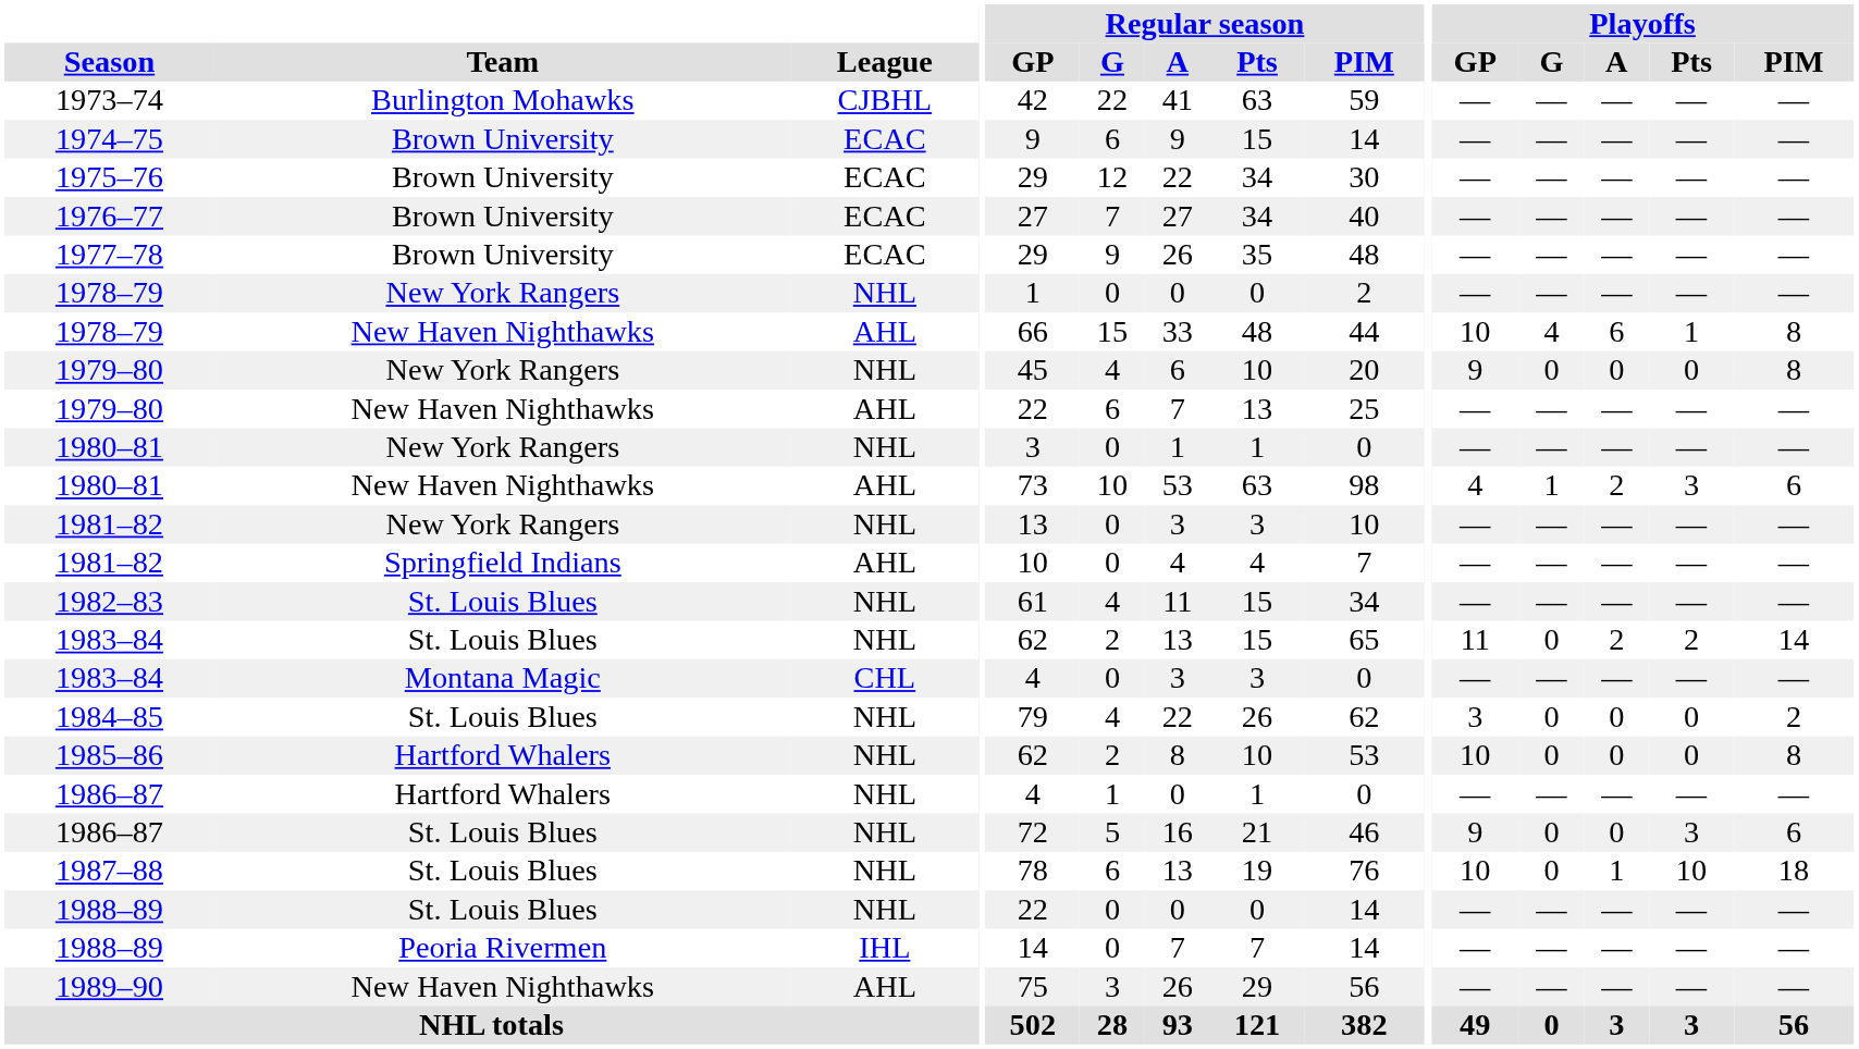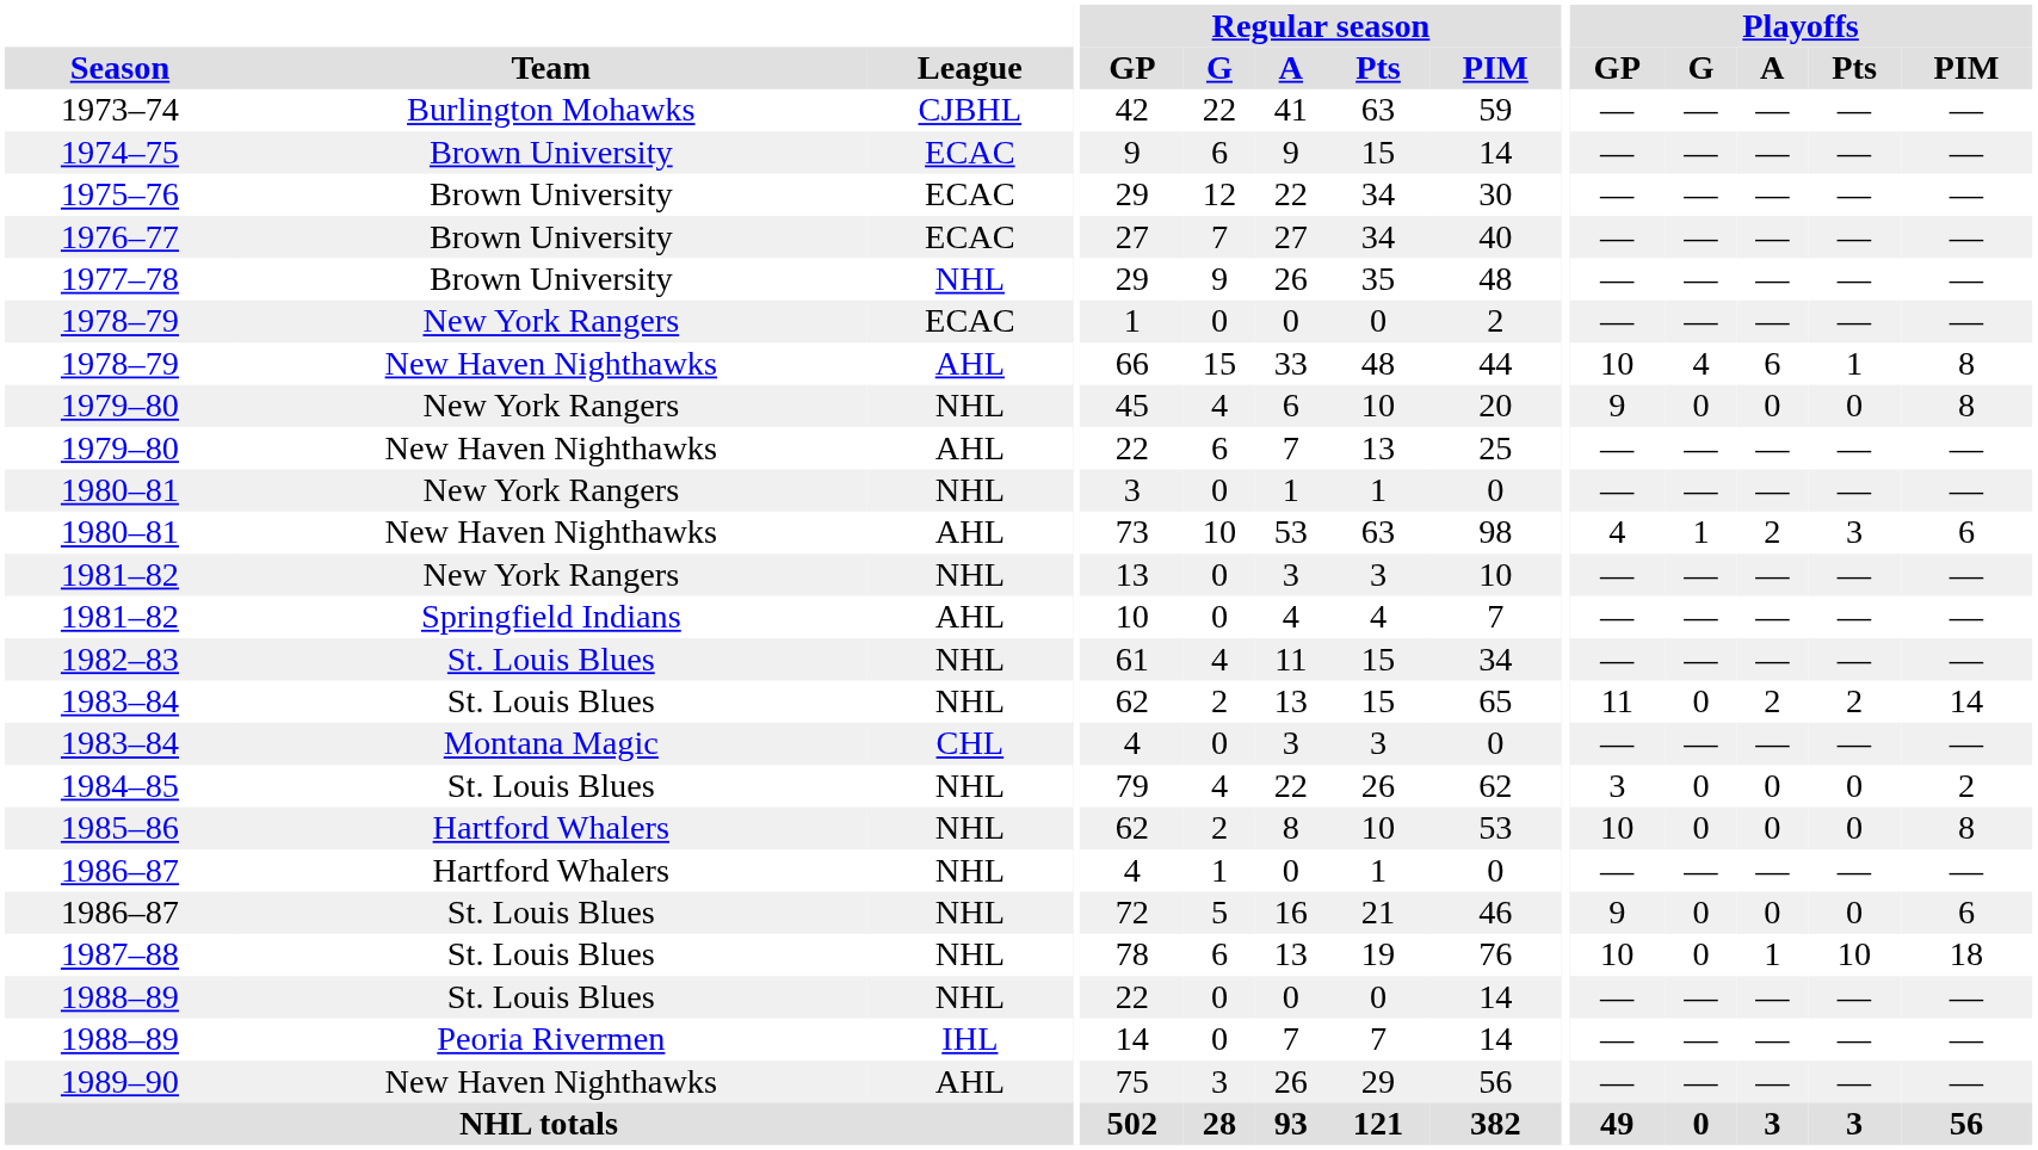1977–78 | League: ECAC -> NHL
1978–79 / New York Rangers | League: NHL -> ECAC
1986–87 / St. Louis Blues | Playoffs / Pts: 3 -> 0
